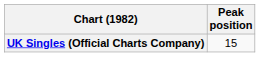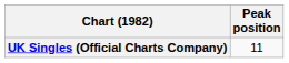UK Singles (Official Charts Company) | Peak position: 15 -> 11
